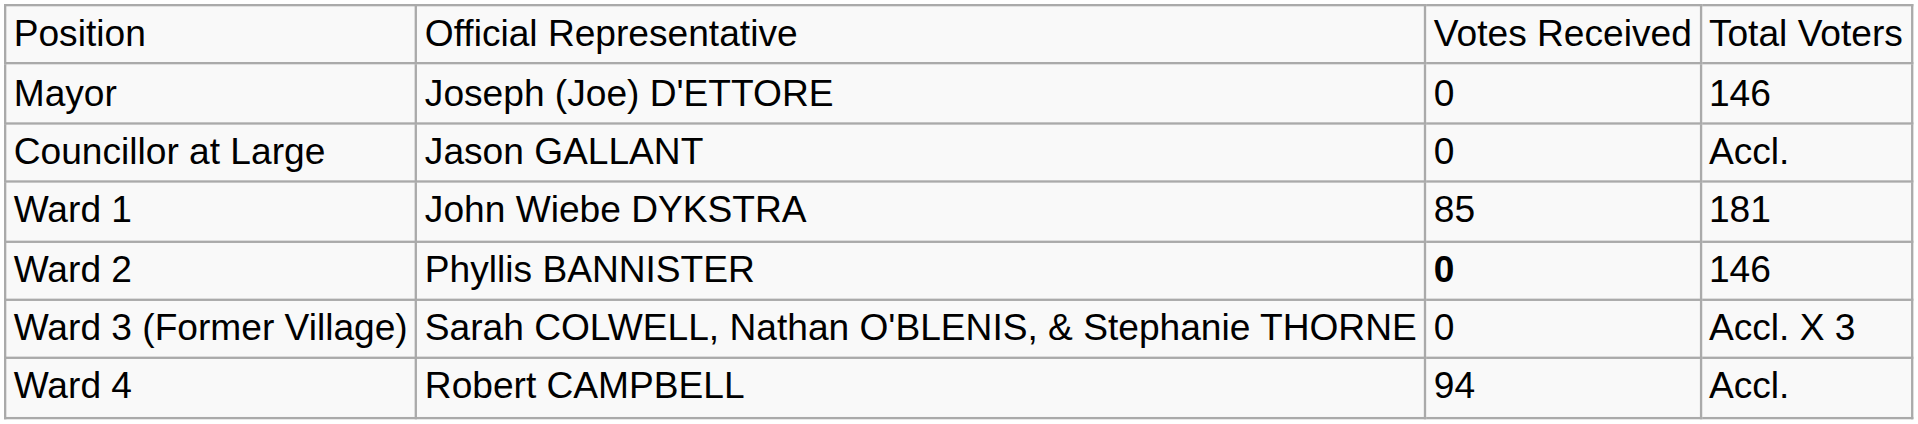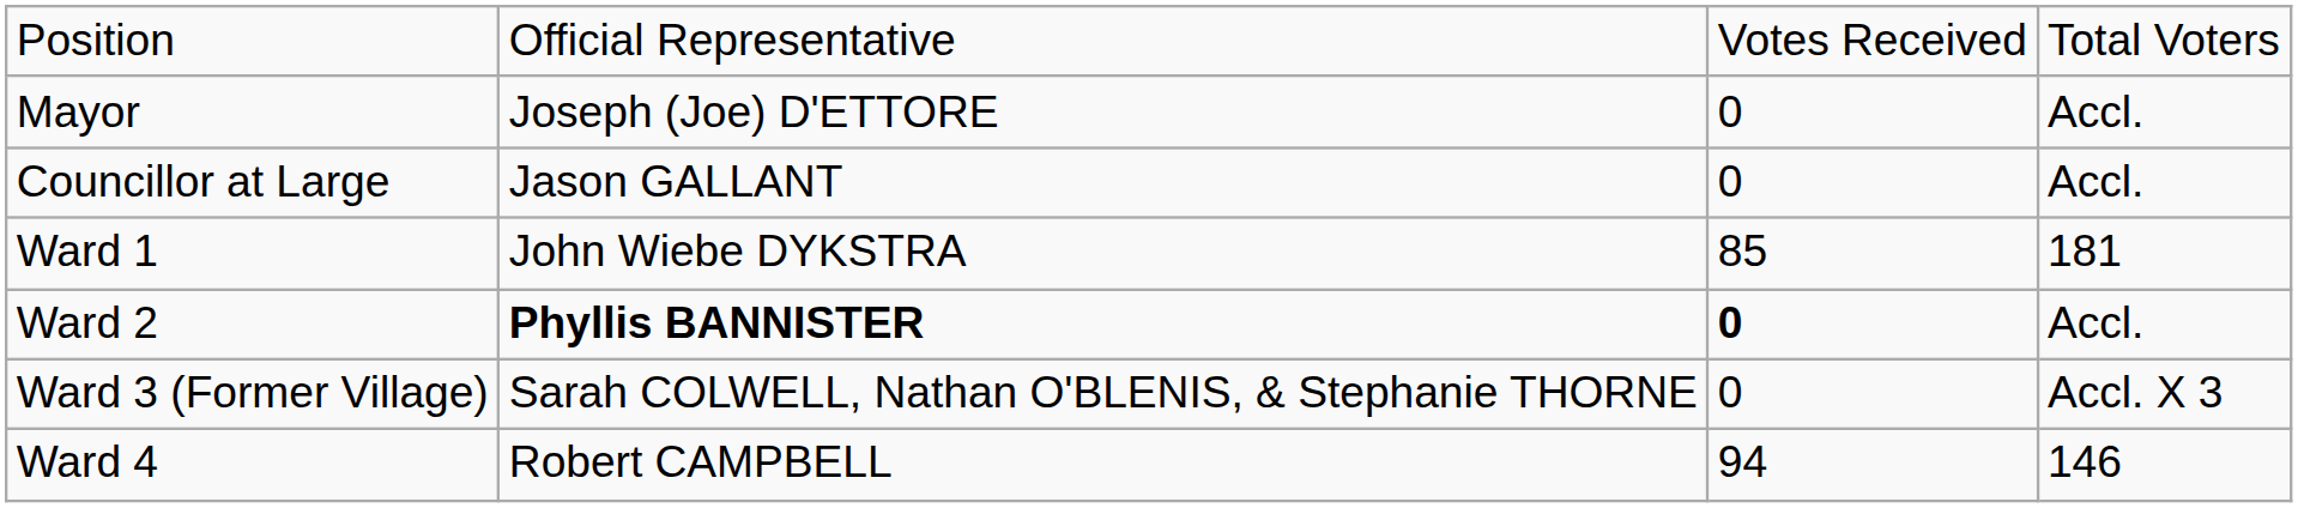Mayor | column 4: 146 -> Accl.
Ward 2 | column 2: normal -> bold
Ward 2 | column 4: 146 -> Accl.
Ward 4 | column 4: Accl. -> 146
